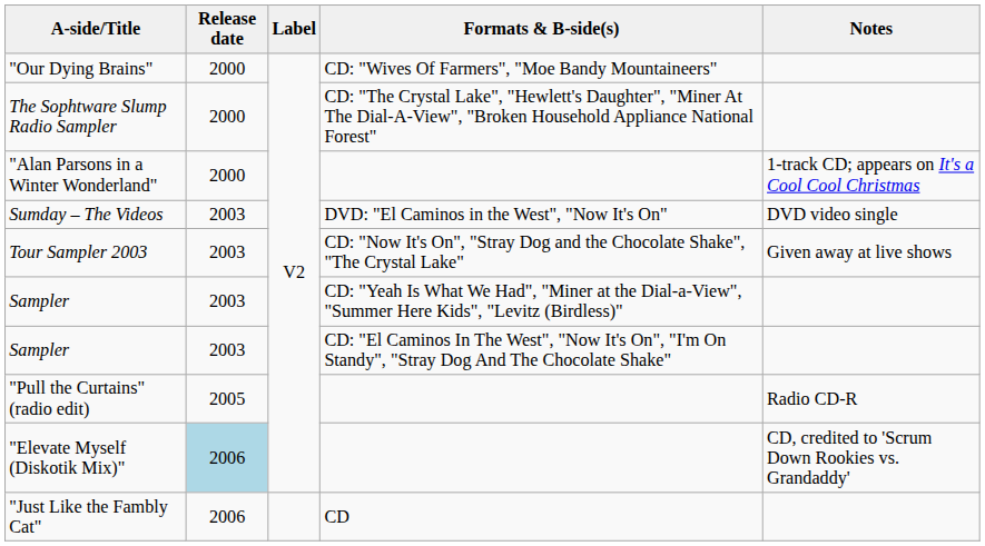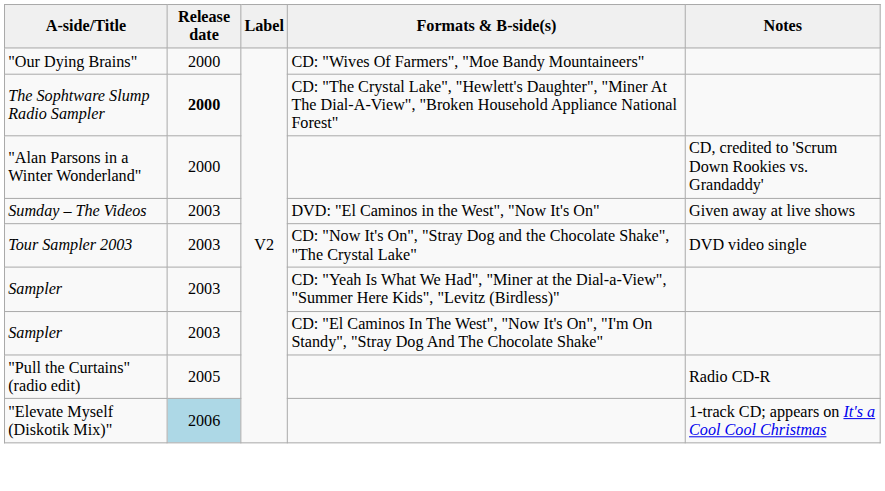The Sophtware Slump Radio Sampler | Release date: normal -> bold
"Alan Parsons in a Winter Wonderland" | Notes: 1-track CD; appears on It's a Cool Cool Christmas -> CD, credited to 'Scrum Down Rookies vs. Grandaddy'
Sumday – The Videos | Notes: DVD video single -> Given away at live shows
Tour Sampler 2003 | Notes: Given away at live shows -> DVD video single
"Elevate Myself (Diskotik Mix)" | Notes: CD, credited to 'Scrum Down Rookies vs. Grandaddy' -> 1-track CD; appears on It's a Cool Cool Christmas
- row: "Just Like the Fambly Cat" | 2006 | CD
